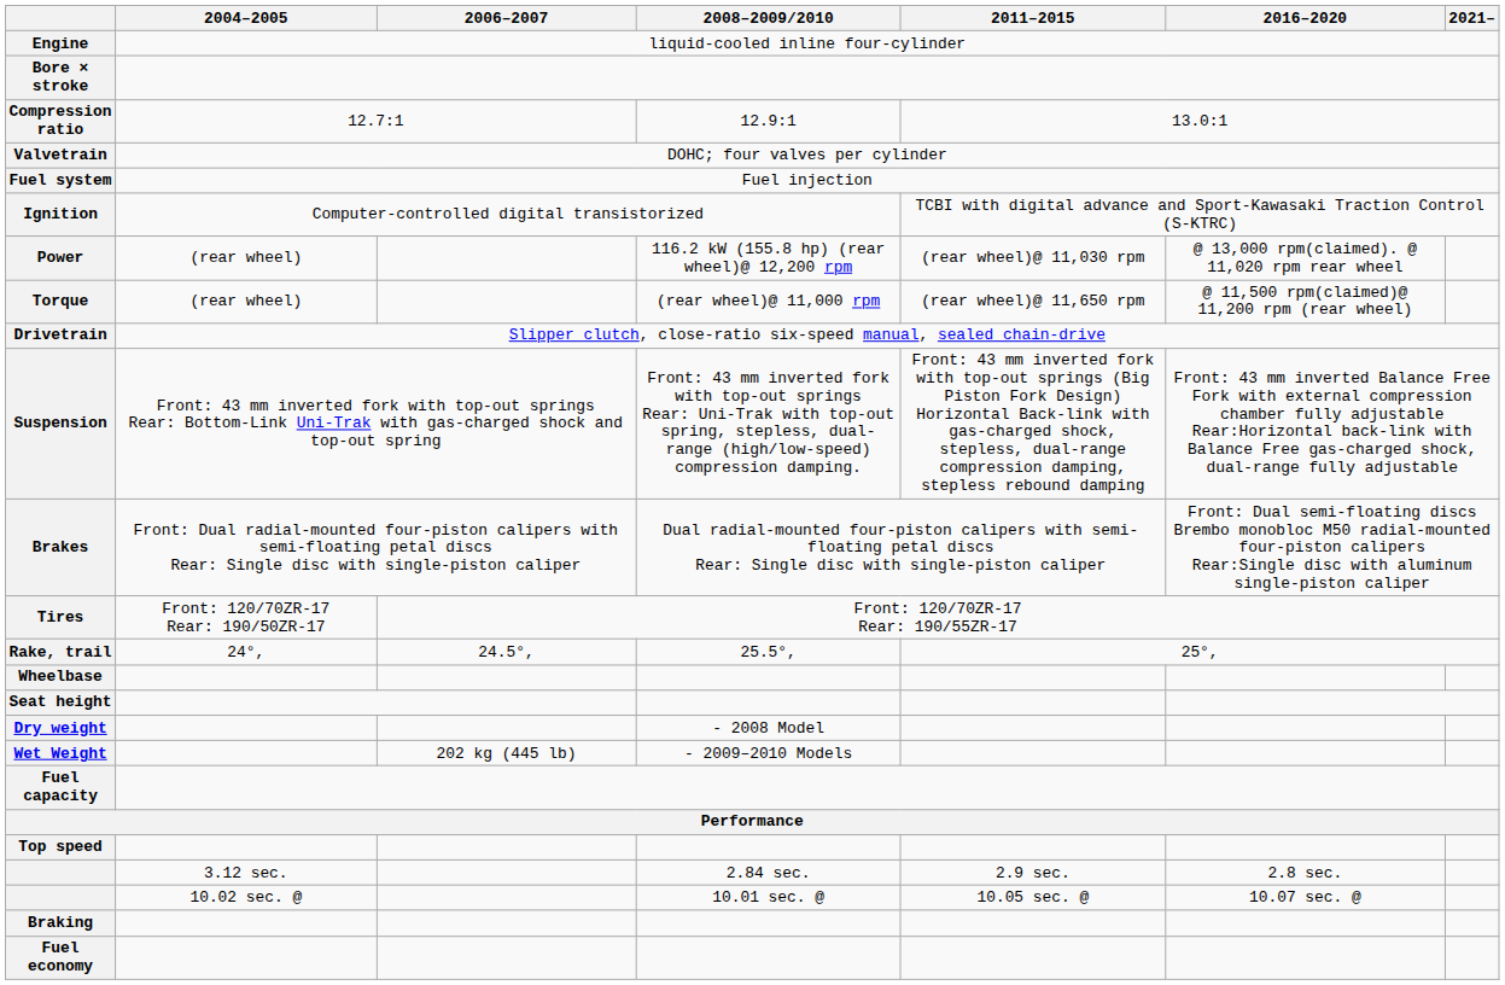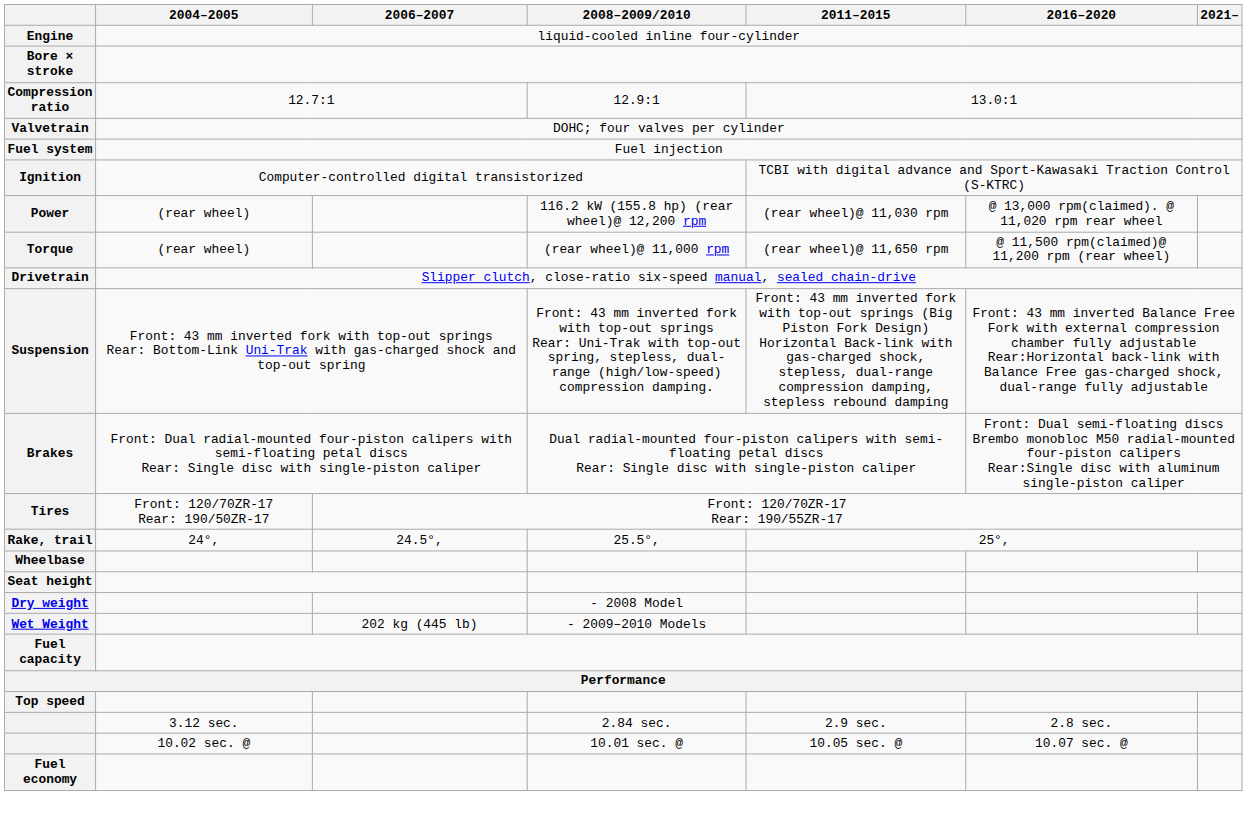- row: Braking
